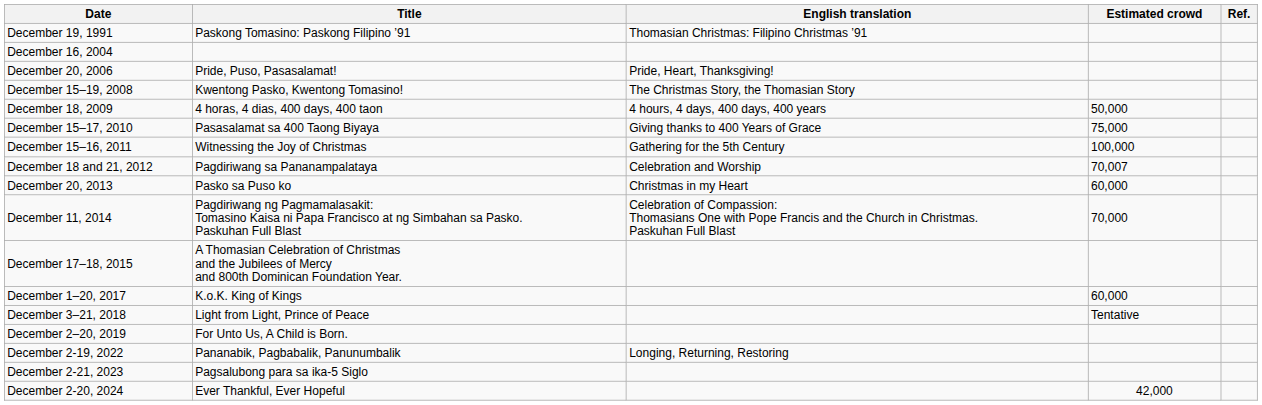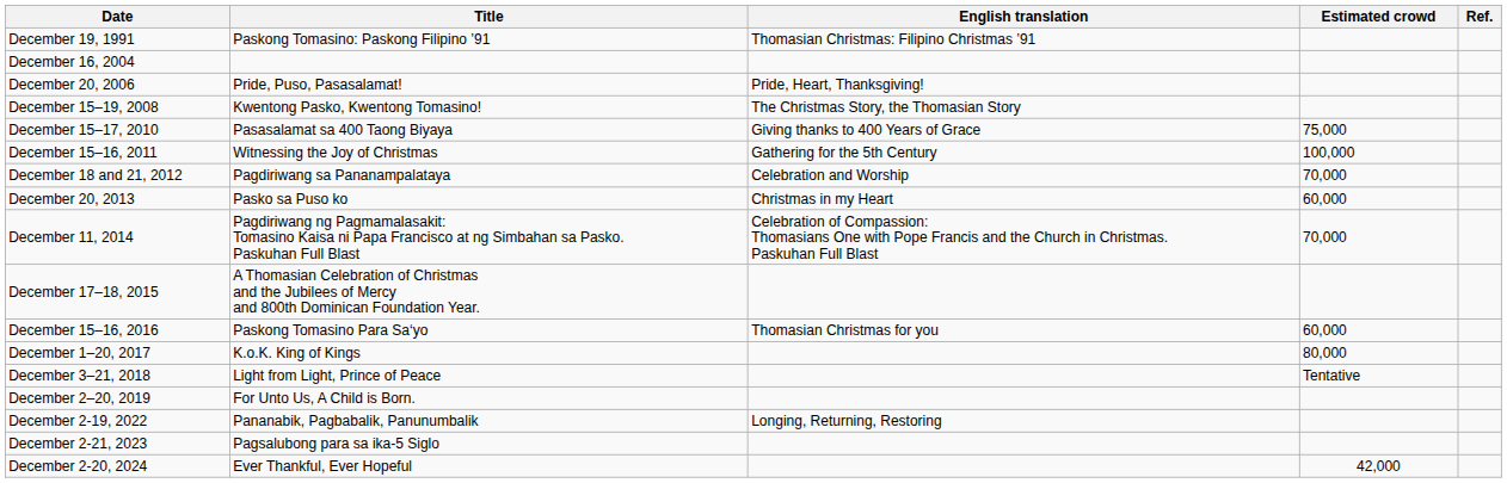- row: December 18, 2009 | 4 horas, 4 dias, 400 days, 400 taon | 4 hours, 4 days, 400 days, 400 years | 50,000
December 18 and 21, 2012 | Estimated crowd: 70,007 -> 70,000
+ row: December 15–16, 2016 | Paskong Tomasino Para Sa‘yo | Thomasian Christmas for you | 60,000
December 1–20, 2017 | Estimated crowd: 60,000 -> 80,000
